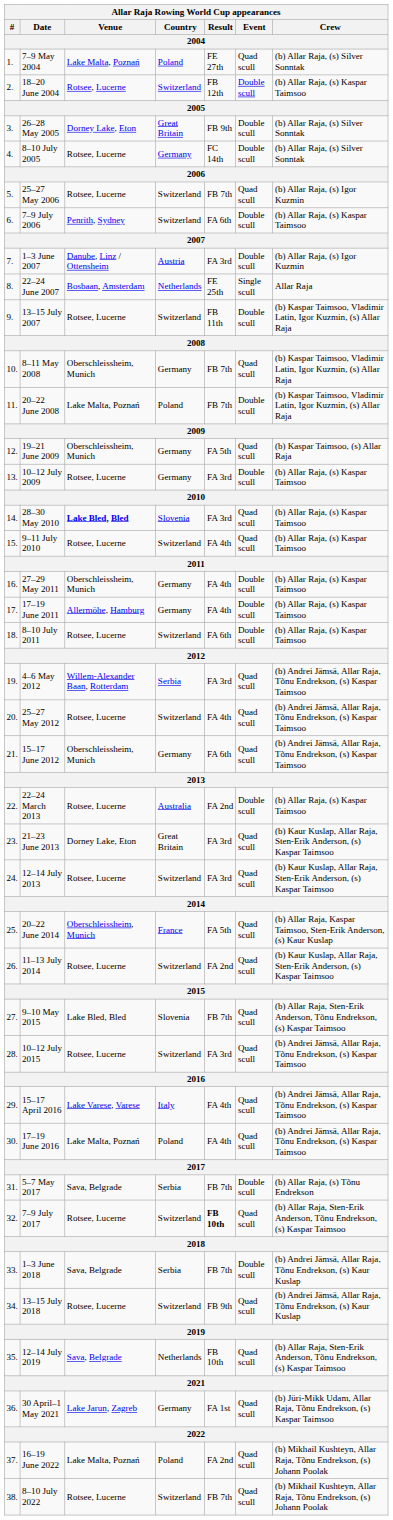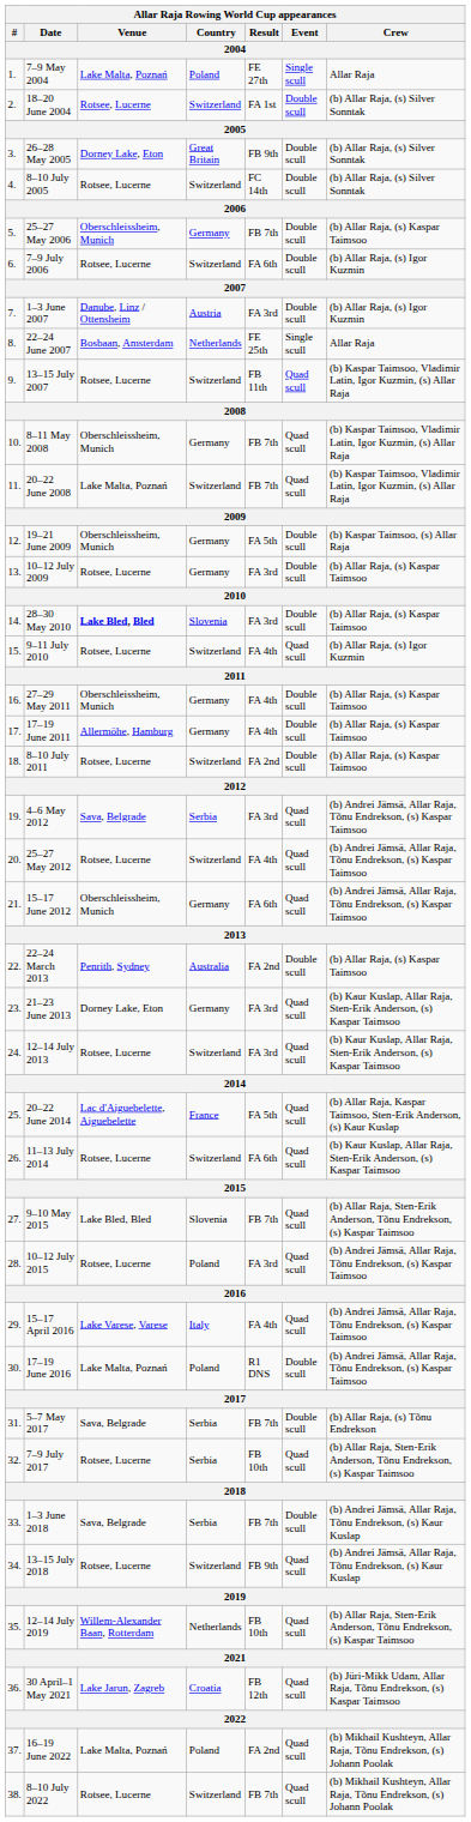7–9 May 2004 | Event: Quad scull -> Single scull
7–9 May 2004 | Crew: (b) Allar Raja, (s) Silver Sonntak -> Allar Raja
18–20 June 2004 | Result: FB 12th -> FA 1st
18–20 June 2004 | Crew: (b) Allar Raja, (s) Kaspar Taimsoo -> (b) Allar Raja, (s) Silver Sonntak
8–10 July 2005 | Country: Germany -> Switzerland
25–27 May 2006 | Venue: Rotsee, Lucerne -> Oberschleissheim, Munich
25–27 May 2006 | Country: Switzerland -> Germany
25–27 May 2006 | Event: Quad scull -> Double scull
25–27 May 2006 | Crew: (b) Allar Raja, (s) Igor Kuzmin -> (b) Allar Raja, (s) Kaspar Taimsoo
7–9 July 2006 | Venue: Penrith, Sydney -> Rotsee, Lucerne
7–9 July 2006 | Crew: (b) Allar Raja, (s) Kaspar Taimsoo -> (b) Allar Raja, (s) Igor Kuzmin
13–15 July 2007 | Event: Double scull -> Quad scull
20–22 June 2008 | Country: Poland -> Switzerland
20–22 June 2008 | Event: Double scull -> Quad scull
19–21 June 2009 | Event: Quad scull -> Double scull
28–30 May 2010 | Event: Quad scull -> Double scull
9–11 July 2010 | Crew: (b) Allar Raja, (s) Kaspar Taimsoo -> (b) Allar Raja, (s) Igor Kuzmin
8–10 July 2011 | Result: FA 6th -> FA 2nd
4–6 May 2012 | Venue: Willem-Alexander Baan, Rotterdam -> Sava, Belgrade
22–24 March 2013 | Venue: Rotsee, Lucerne -> Penrith, Sydney
21–23 June 2013 | Country: Great Britain -> Germany
20–22 June 2014 | Venue: Oberschleissheim, Munich -> Lac d'Aiguebelette, Aiguebelette
11–13 July 2014 | Result: FA 2nd -> FA 6th
10–12 July 2015 | Country: Switzerland -> Poland
17–19 June 2016 | Result: FA 4th -> R1 DNS
17–19 June 2016 | Event: Quad scull -> Double scull
7–9 July 2017 | Country: Switzerland -> Serbia
7–9 July 2017 | Result: bold -> normal
12–14 July 2019 | Venue: Sava, Belgrade -> Willem-Alexander Baan, Rotterdam
30 April–1 May 2021 | Country: Germany -> Croatia
30 April–1 May 2021 | Result: FA 1st -> FB 12th
